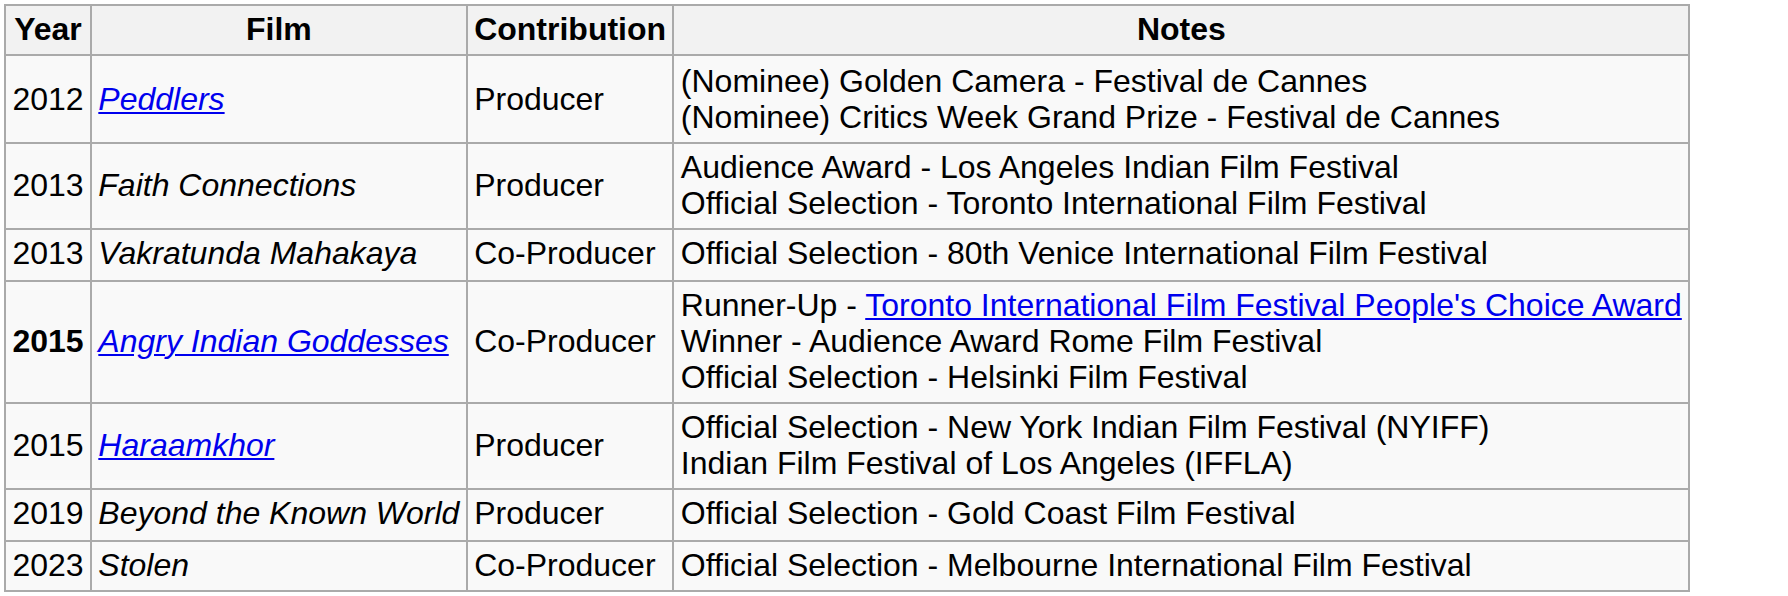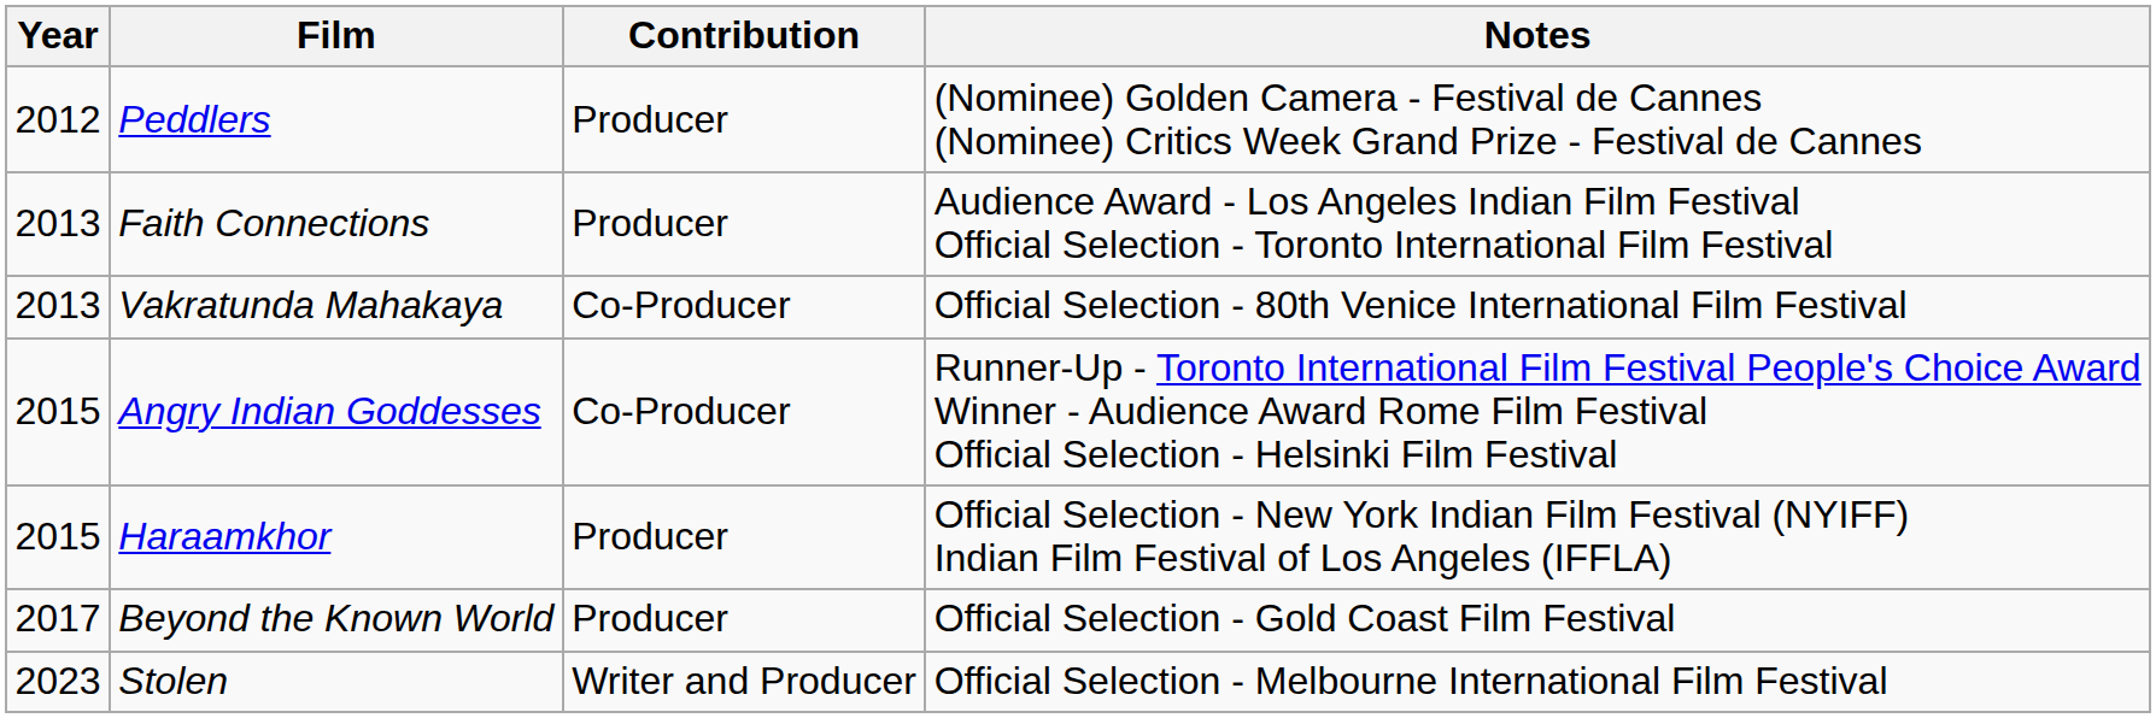Angry Indian Goddesses | Year: bold -> normal
Beyond the Known World | Year: 2019 -> 2017
Stolen | Contribution: Co-Producer -> Writer and Producer
